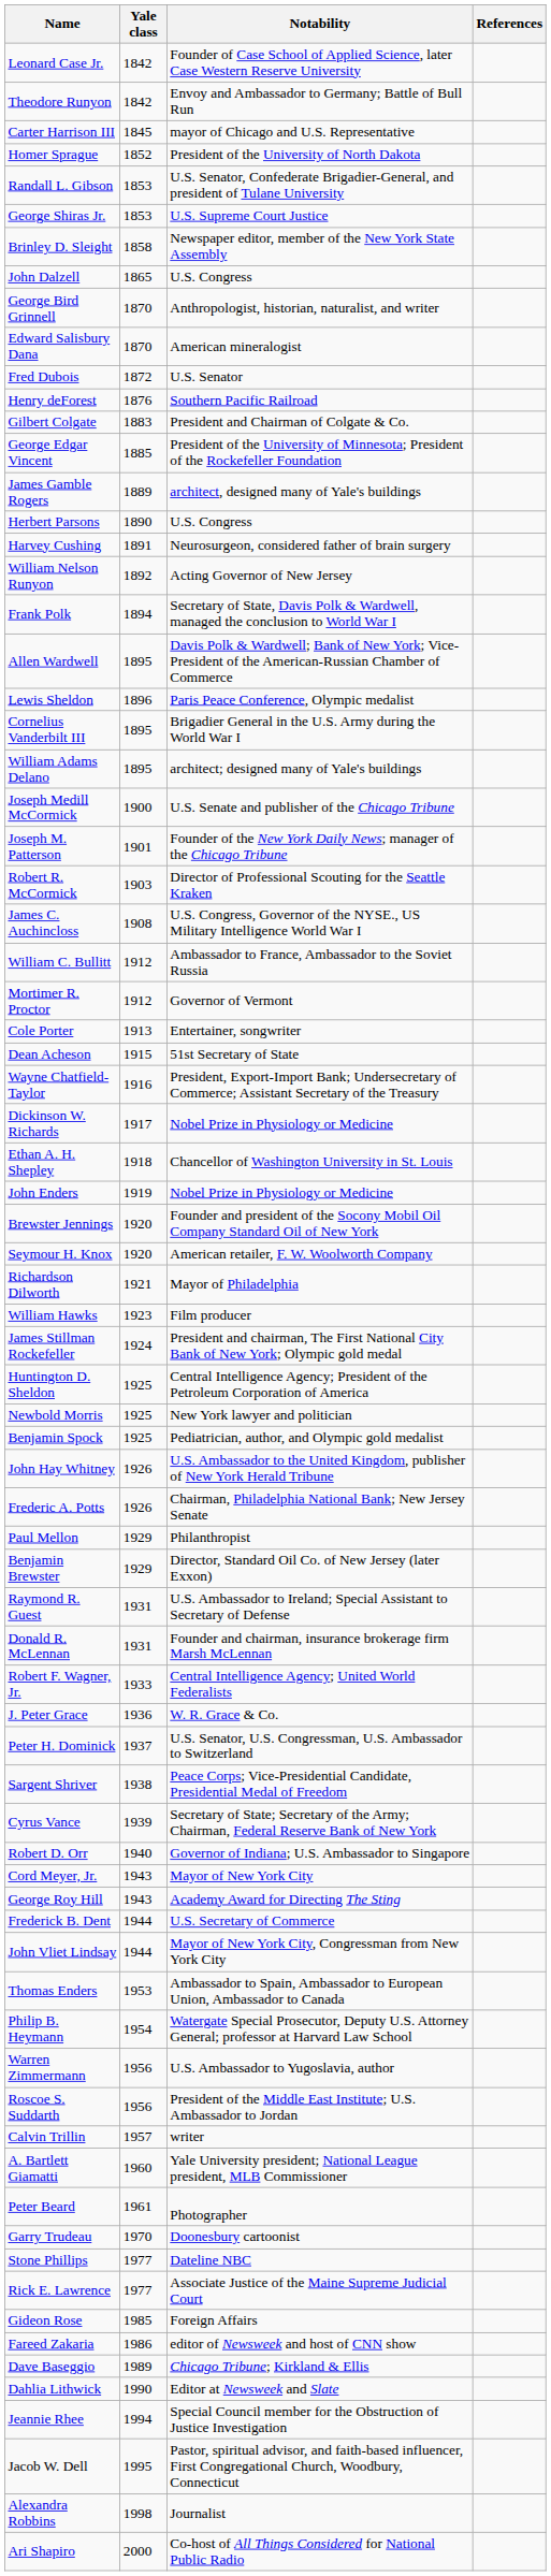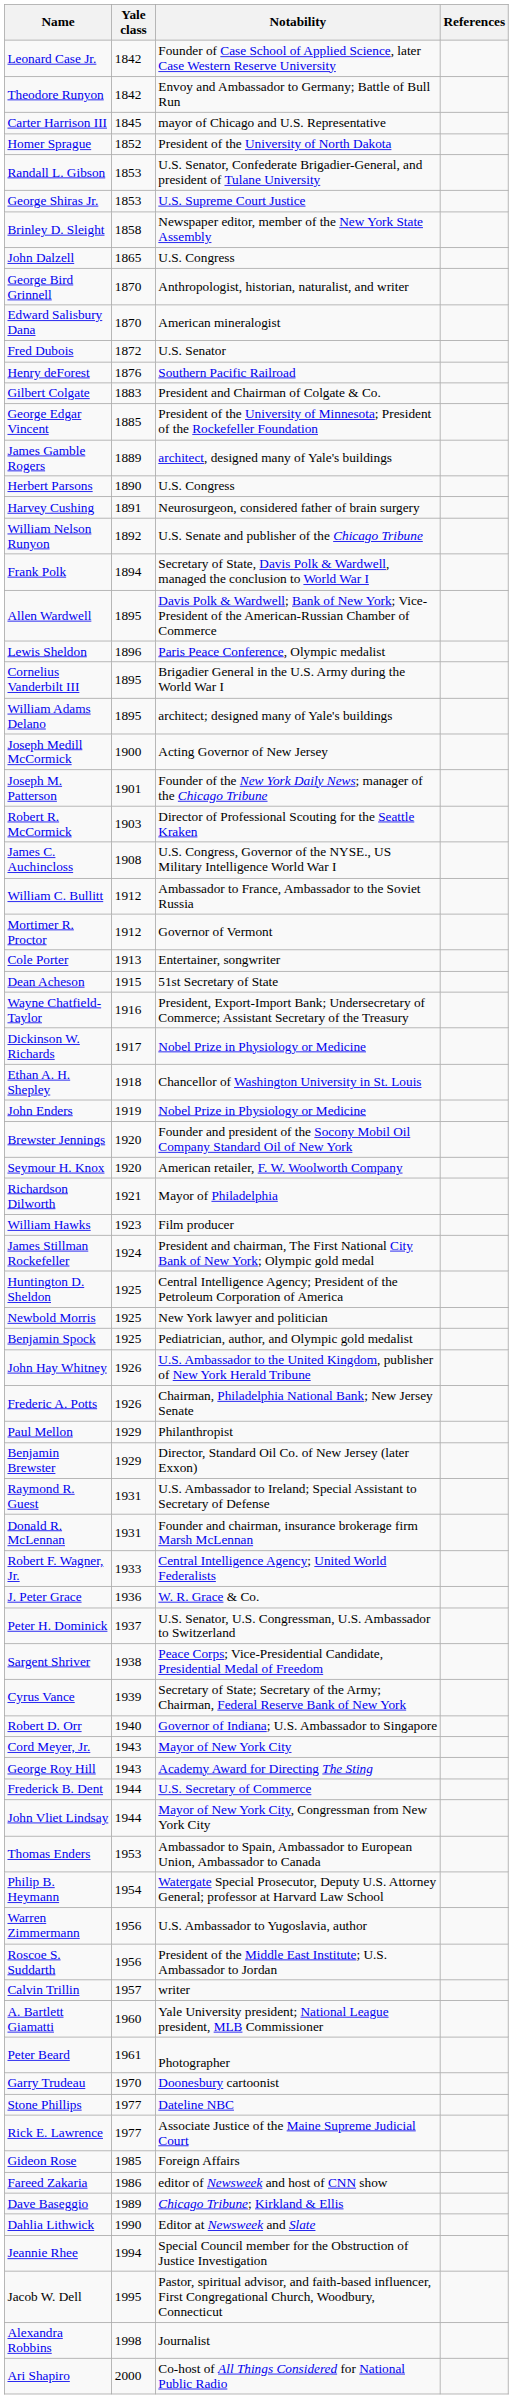William Nelson Runyon | Notability: Acting Governor of New Jersey -> U.S. Senate and publisher of the Chicago Tribune
Joseph Medill McCormick | Notability: U.S. Senate and publisher of the Chicago Tribune -> Acting Governor of New Jersey
